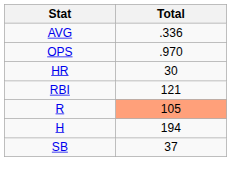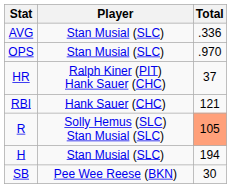+ column: Player | Stan Musial (SLC) | Stan Musial (SLC) | Ralph Kiner (PIT) Hank Sauer (CHC) | Hank Sauer (CHC) | Solly Hemus (SLC) Stan Musial (SLC) | Stan Musial (SLC) | Pee Wee Reese (BKN)
HR | Total: 30 -> 37
SB | Total: 37 -> 30
